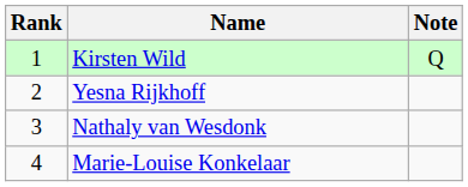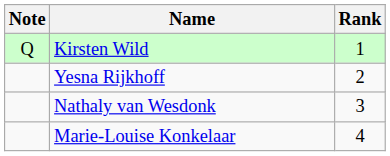columns swapped: Rank <-> Note
